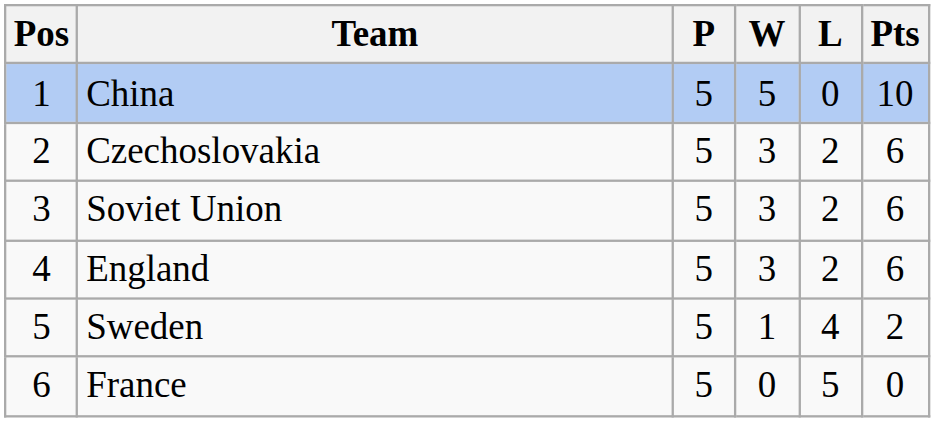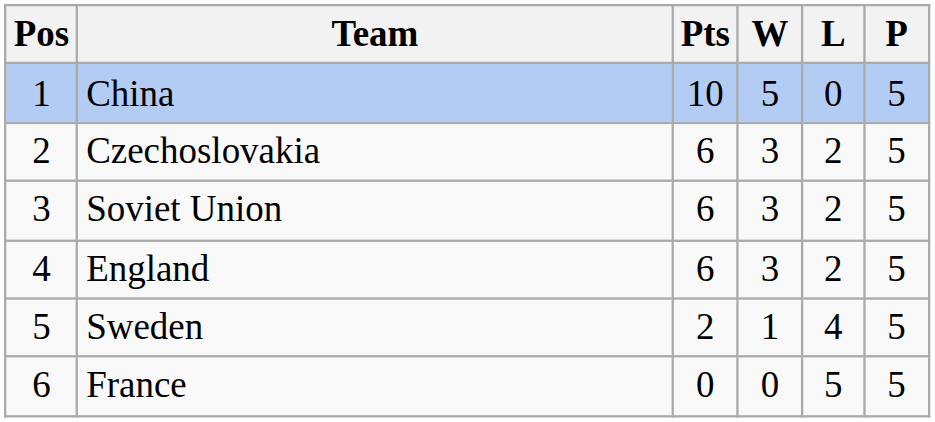columns swapped: P <-> Pts
